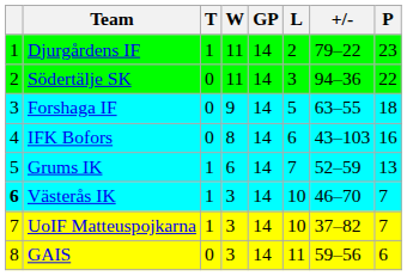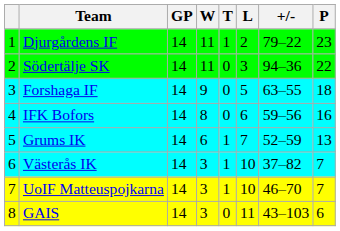columns swapped: GP <-> T
IFK Bofors | +/-: 43–103 -> 59–56
Västerås IK | column 1: bold -> normal
Västerås IK | +/-: 46–70 -> 37–82
UoIF Matteuspojkarna | +/-: 37–82 -> 46–70
GAIS | +/-: 59–56 -> 43–103
